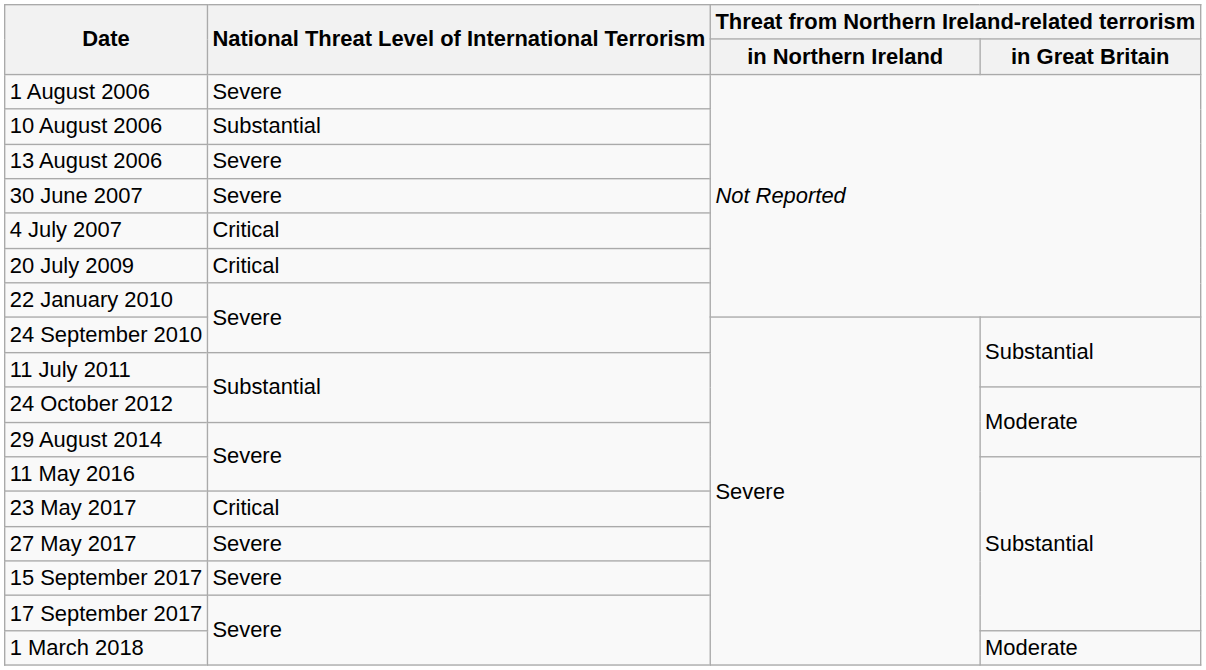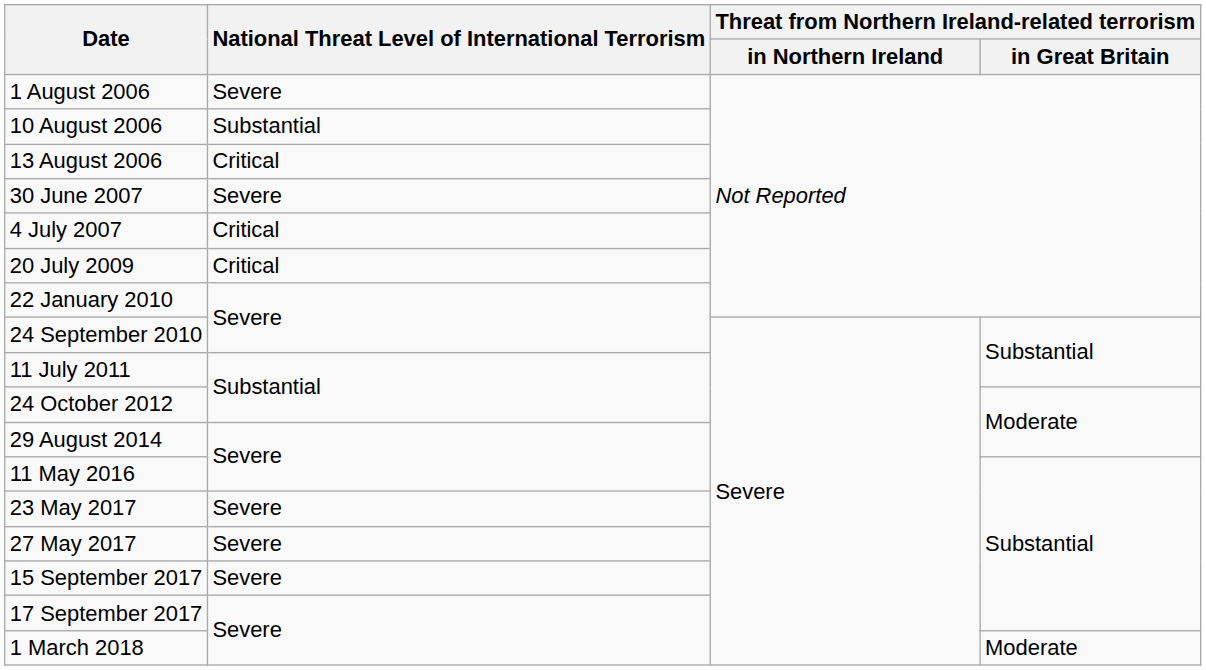13 August 2006 | National Threat Level of International Terrorism: Severe -> Critical
23 May 2017 | National Threat Level of International Terrorism: Critical -> Severe
